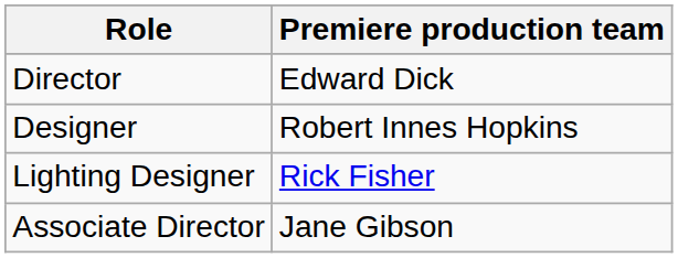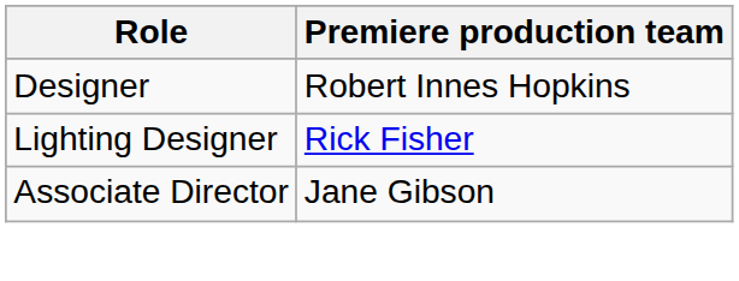- row: Director | Edward Dick
